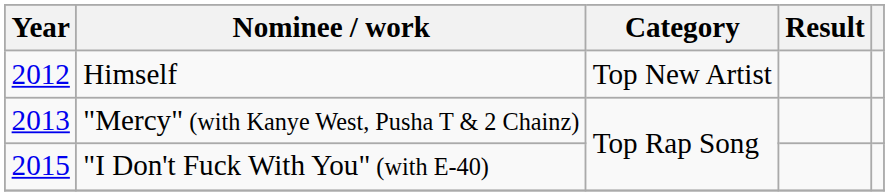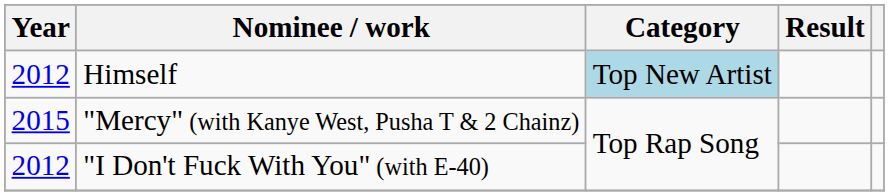Himself | Category: no background -> lightblue background
"Mercy" (with Kanye West, Pusha T & 2 Chainz) | Year: 2013 -> 2015
"I Don't Fuck With You" (with E-40) | Year: 2015 -> 2012
